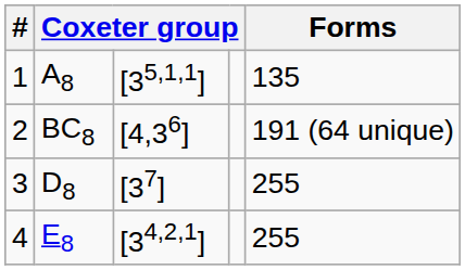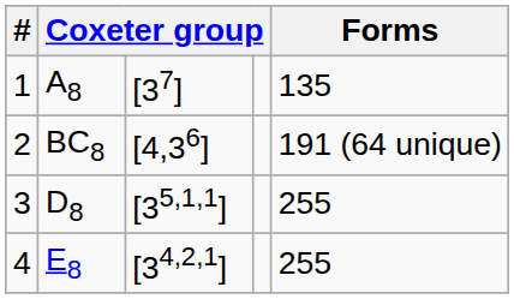1 | column 3: [35,1,1] -> [37]
3 | column 3: [37] -> [35,1,1]
